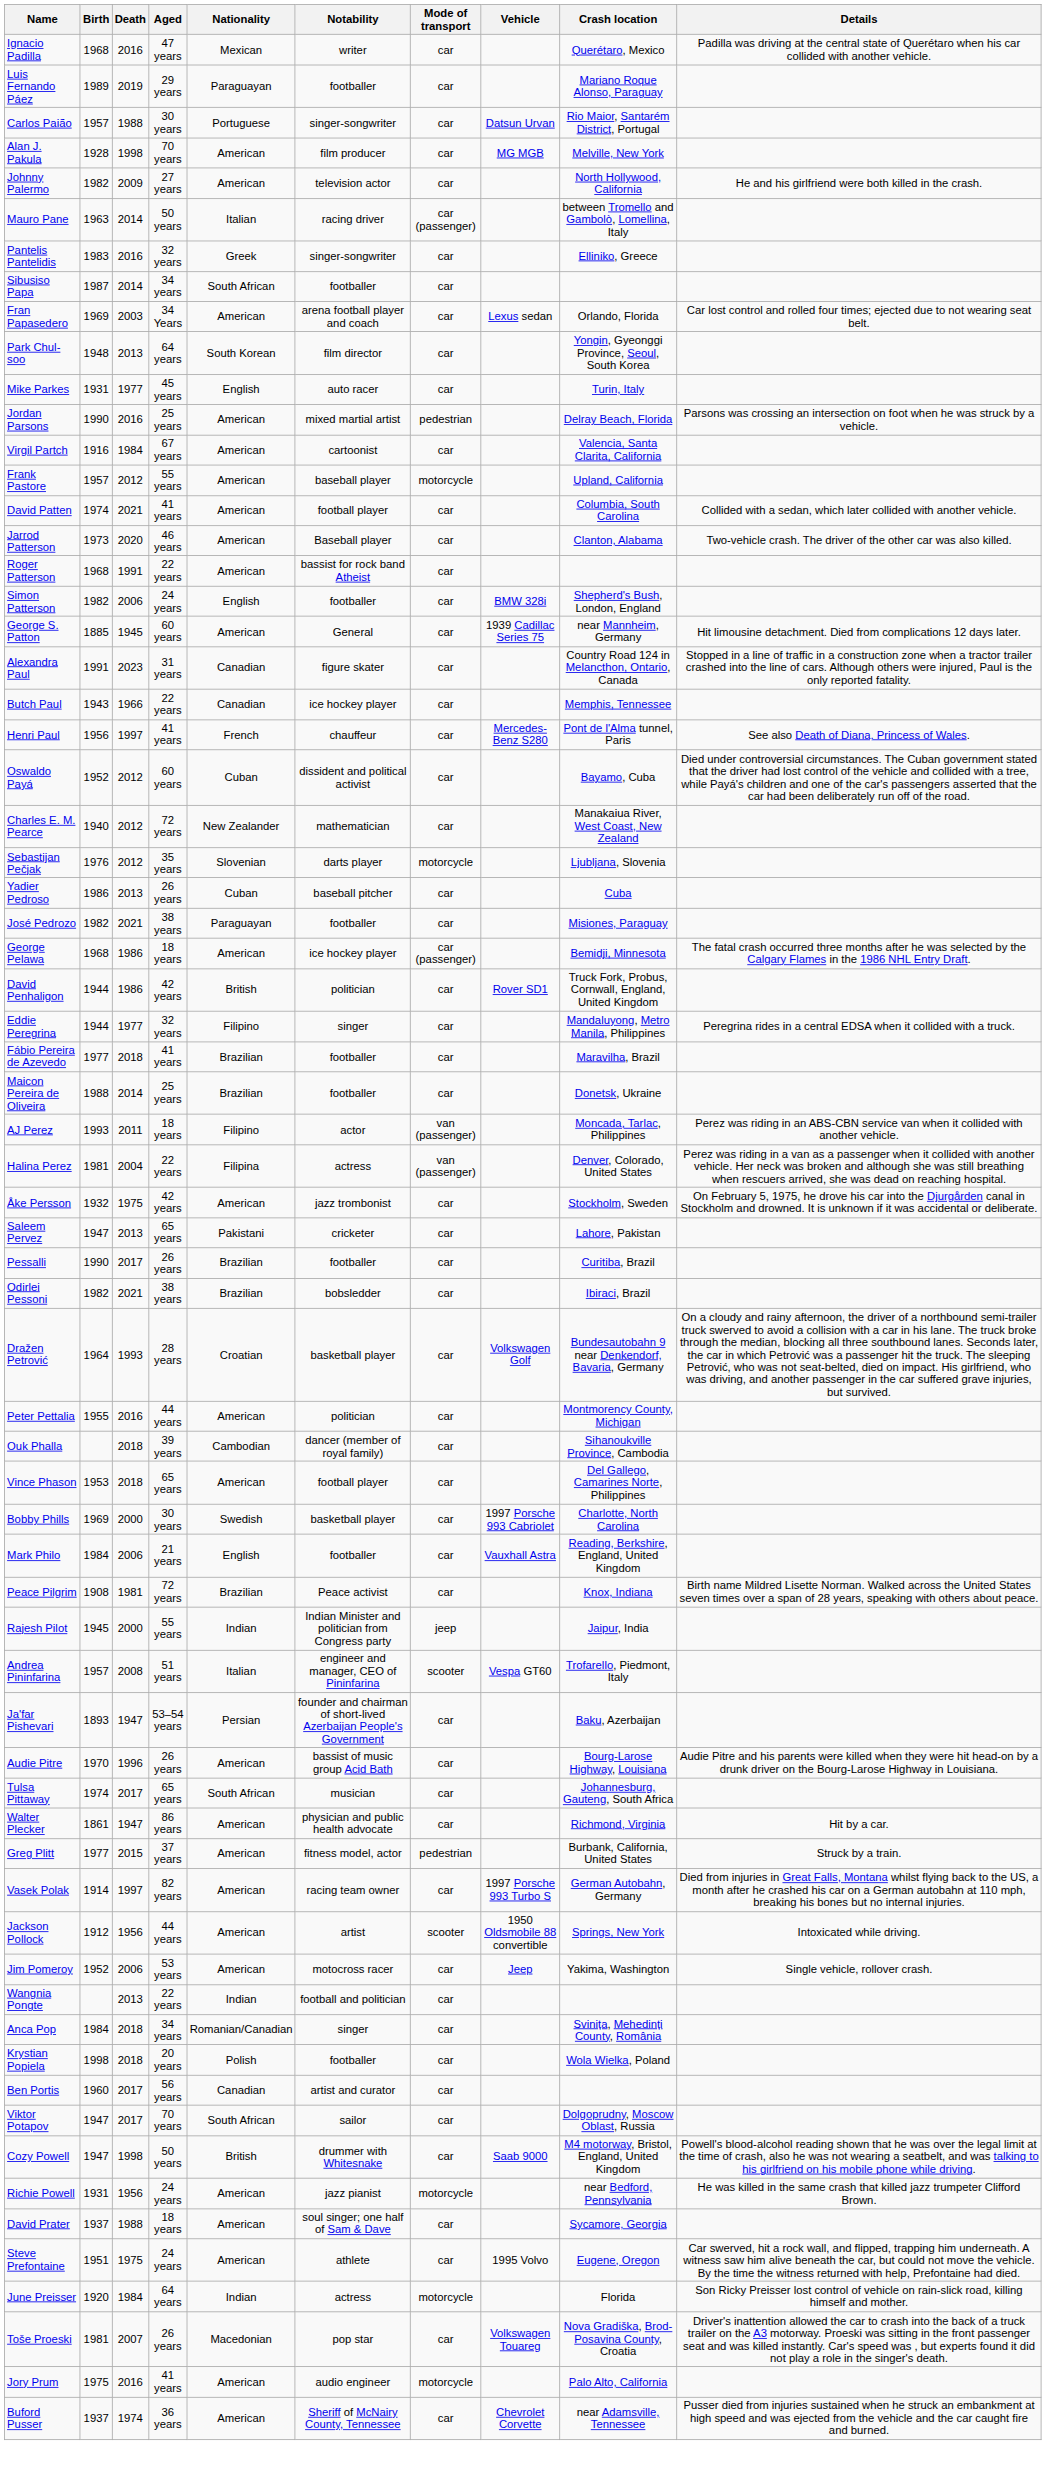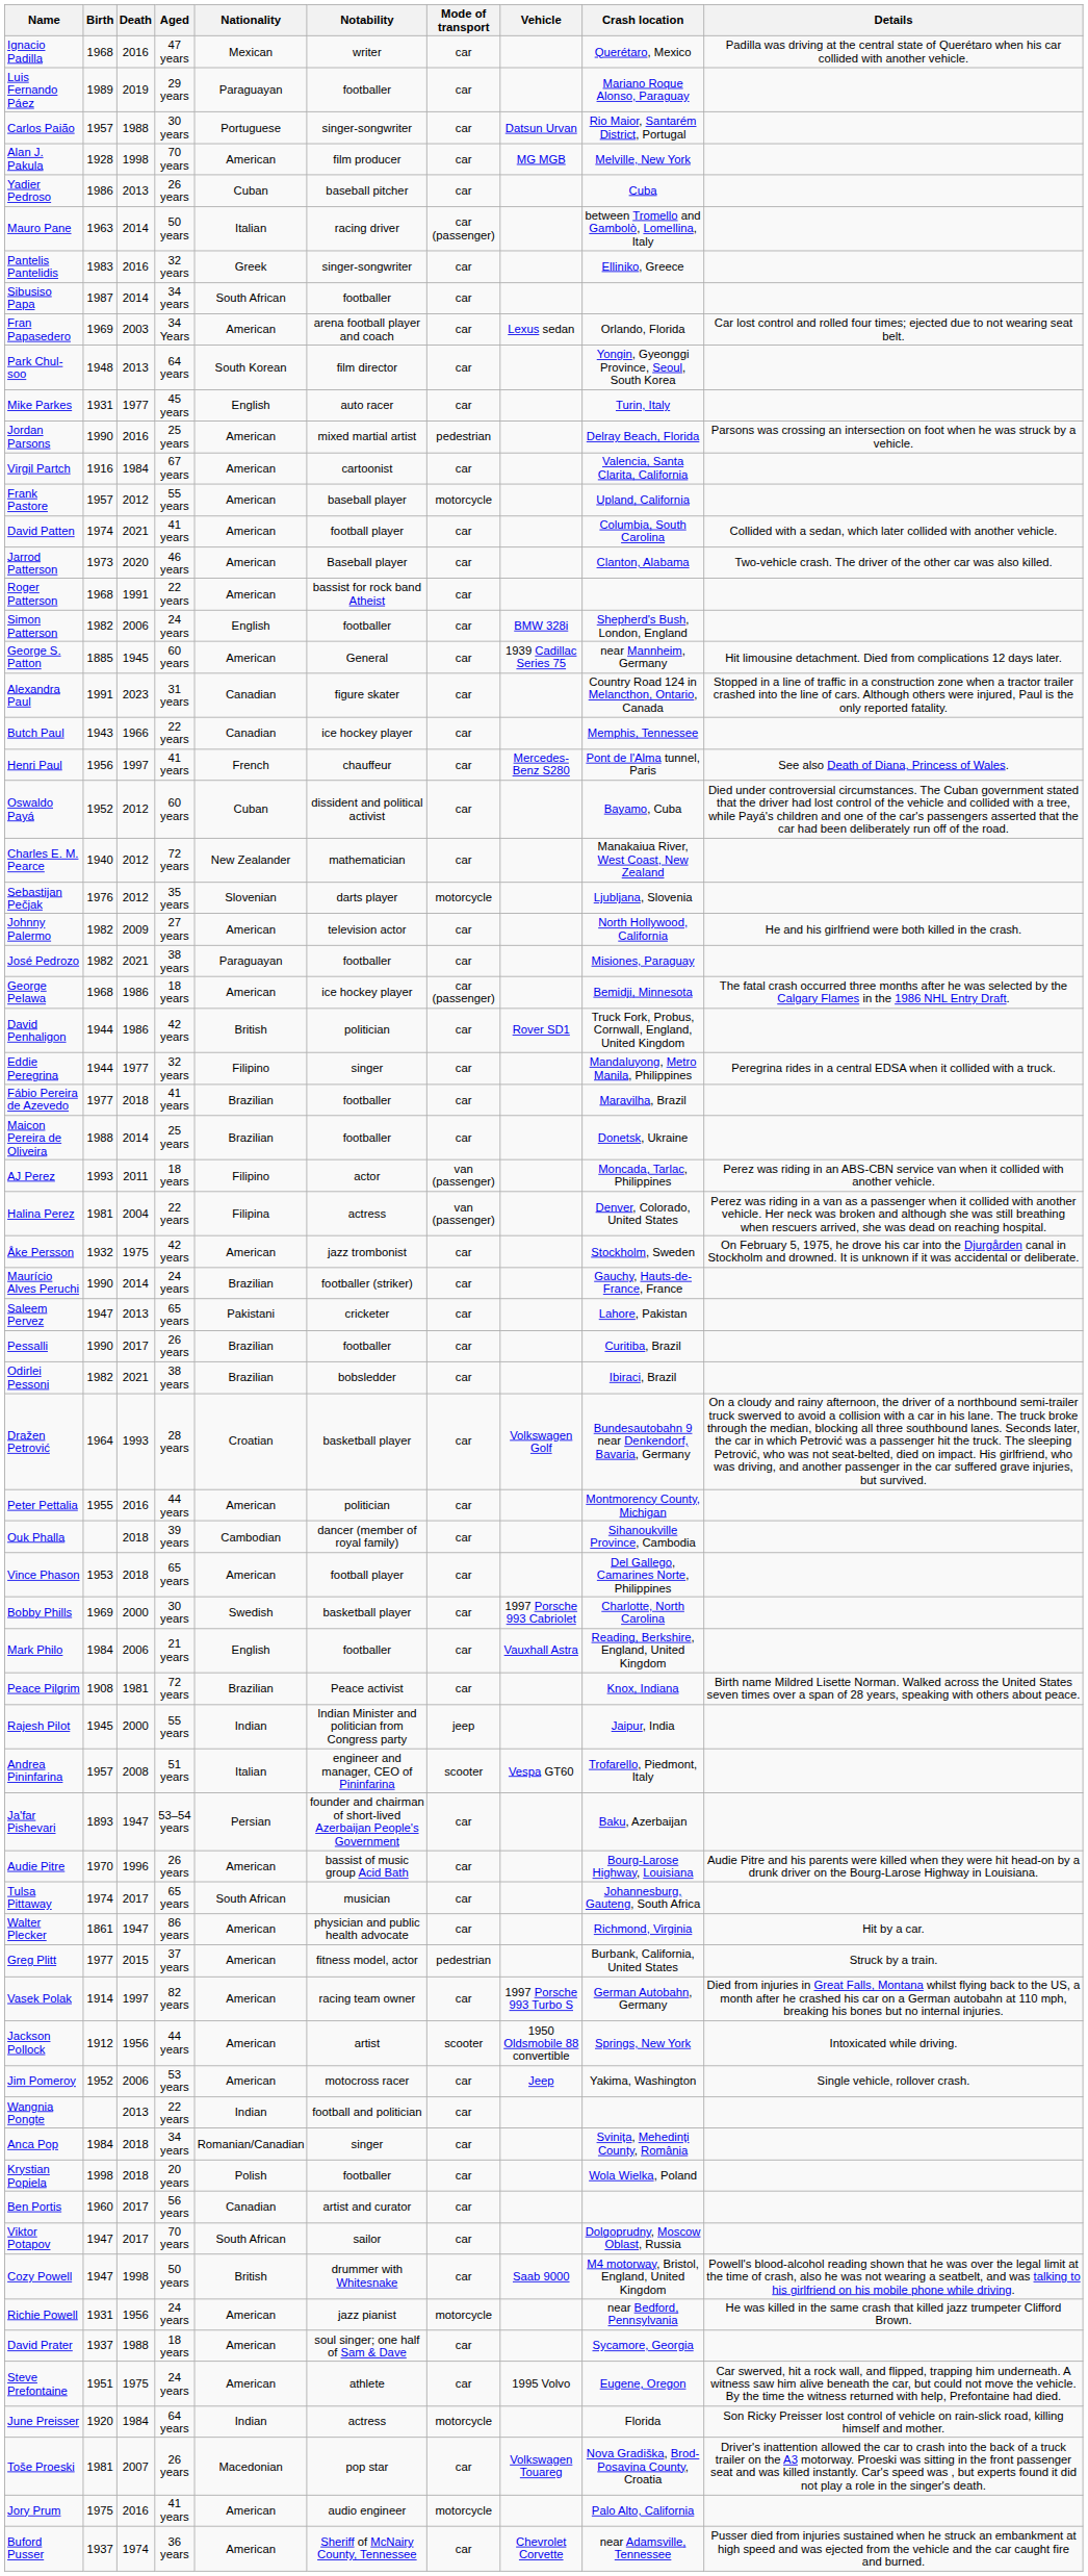rows swapped: Johnny Palermo <-> Yadier Pedroso
+ row: Maurício Alves Peruchi | 1990 | 2014 | 24 years | Brazilian | footballer (striker) | car | Gauchy, Hauts-de-France, France
